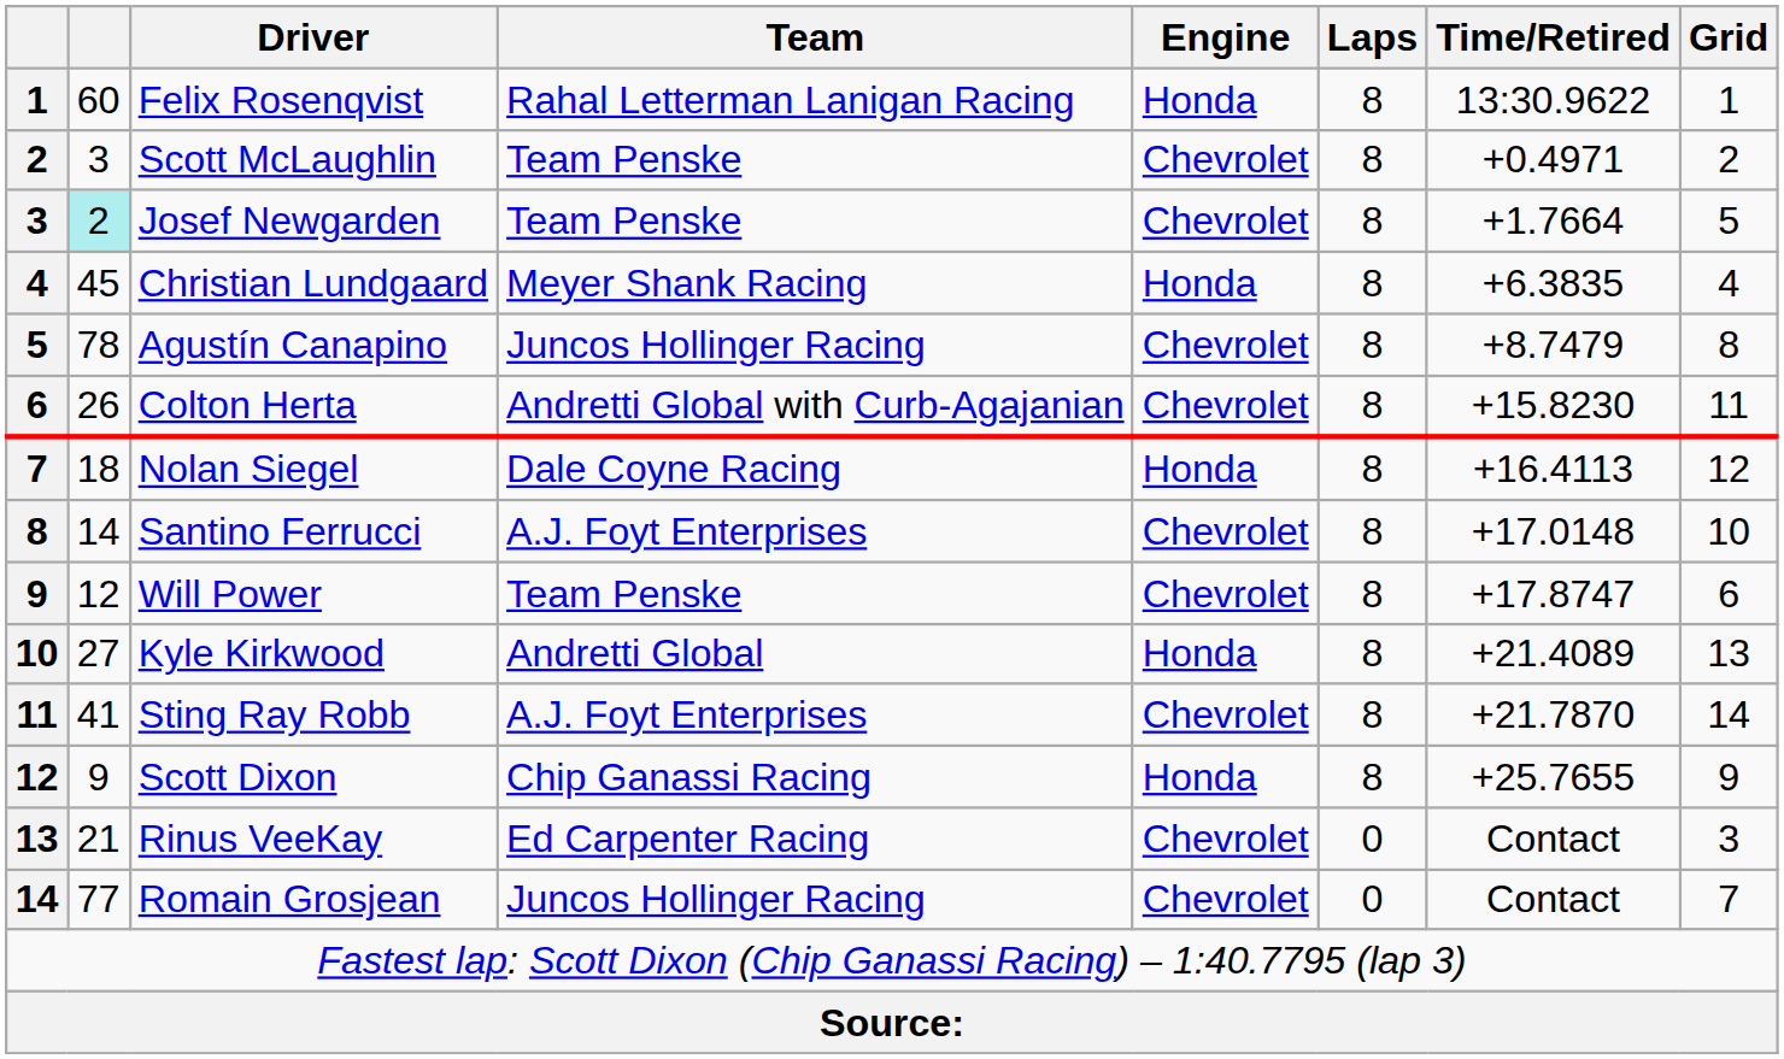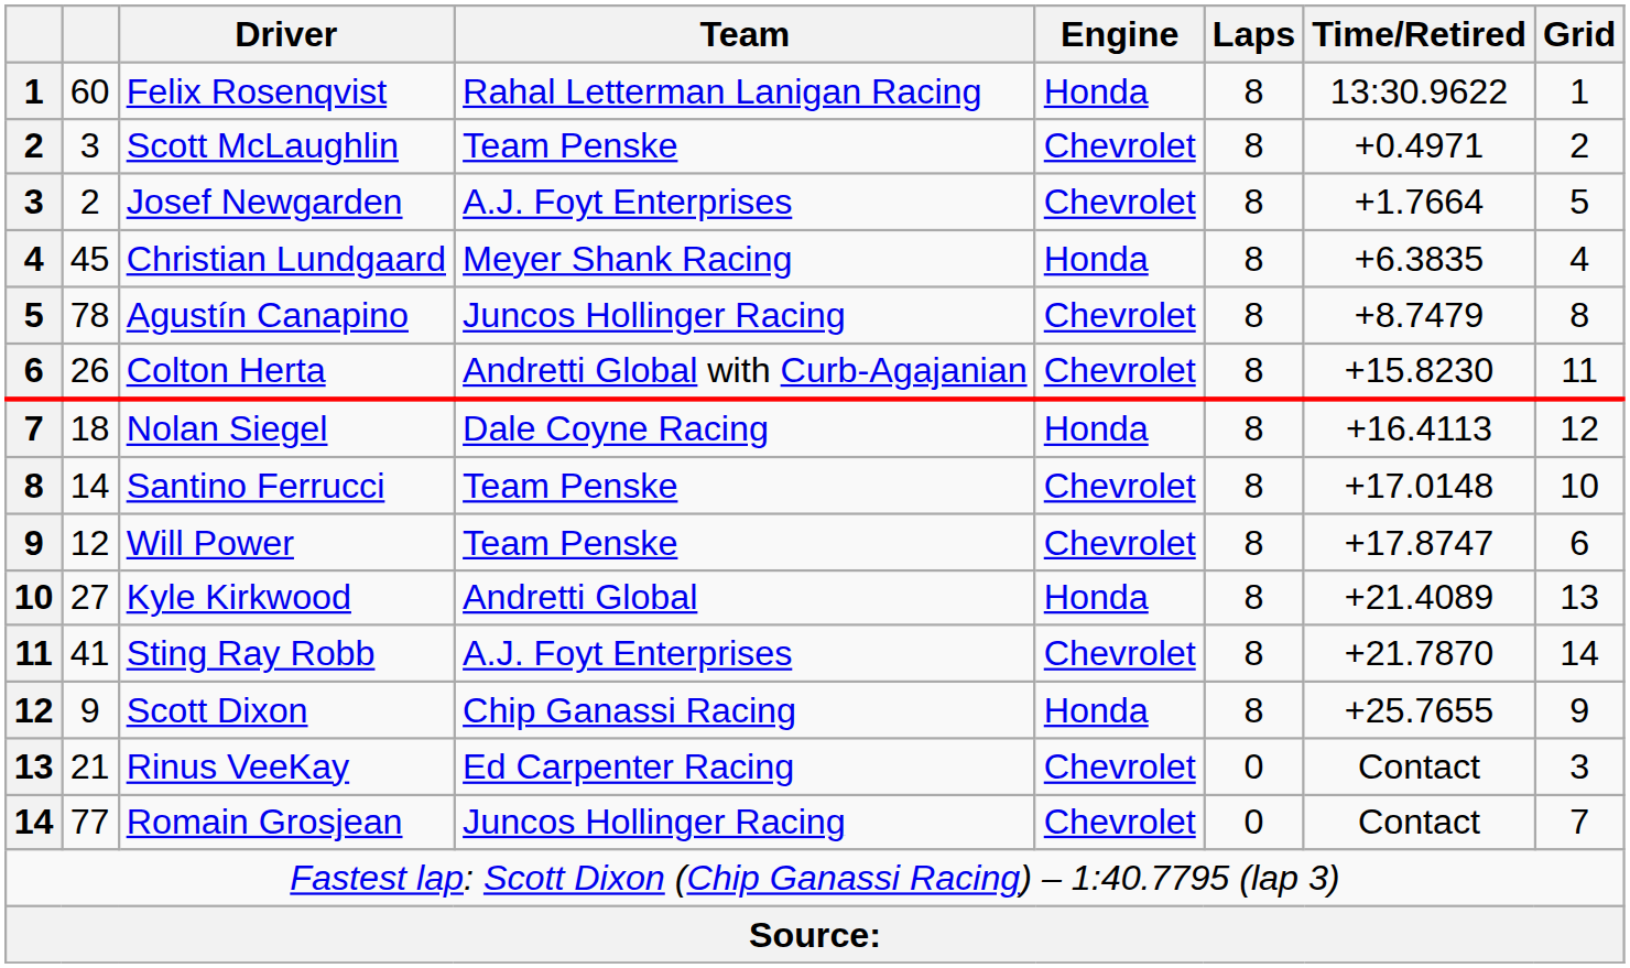Josef Newgarden | column 2: paleturquoise background -> no background
Josef Newgarden | Team: Team Penske -> A.J. Foyt Enterprises
Santino Ferrucci | Team: A.J. Foyt Enterprises -> Team Penske
